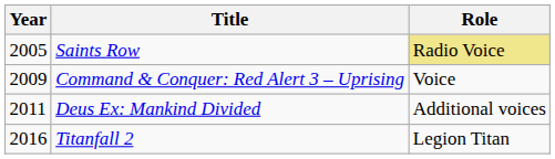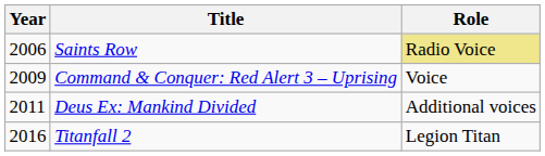Saints Row | Year: 2005 -> 2006
